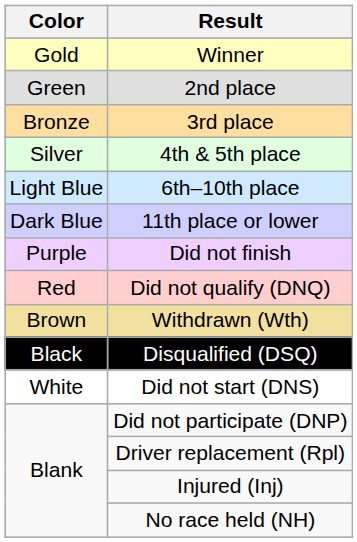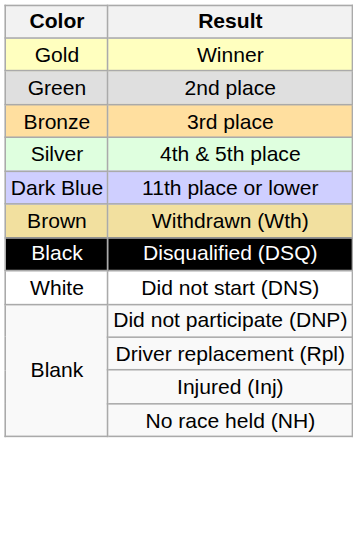- row: Light Blue | 6th–10th place
- row: Purple | Did not finish
- row: Red | Did not qualify (DNQ)
